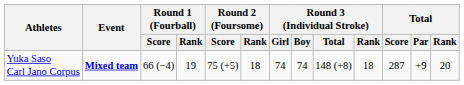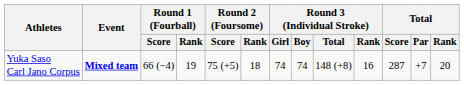Yuka Saso Carl Jano Corpus | Round 3 (Individual Stroke) / Rank: 18 -> 16
Yuka Saso Carl Jano Corpus | Total / Par: +9 -> +7
